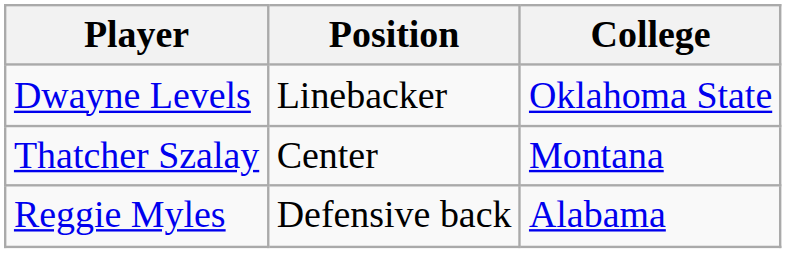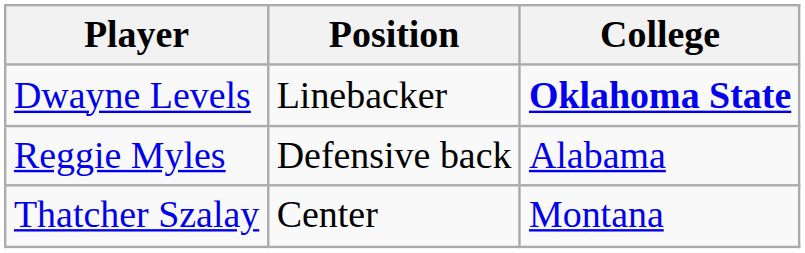Dwayne Levels | College: normal -> bold
rows swapped: Reggie Myles <-> Thatcher Szalay
